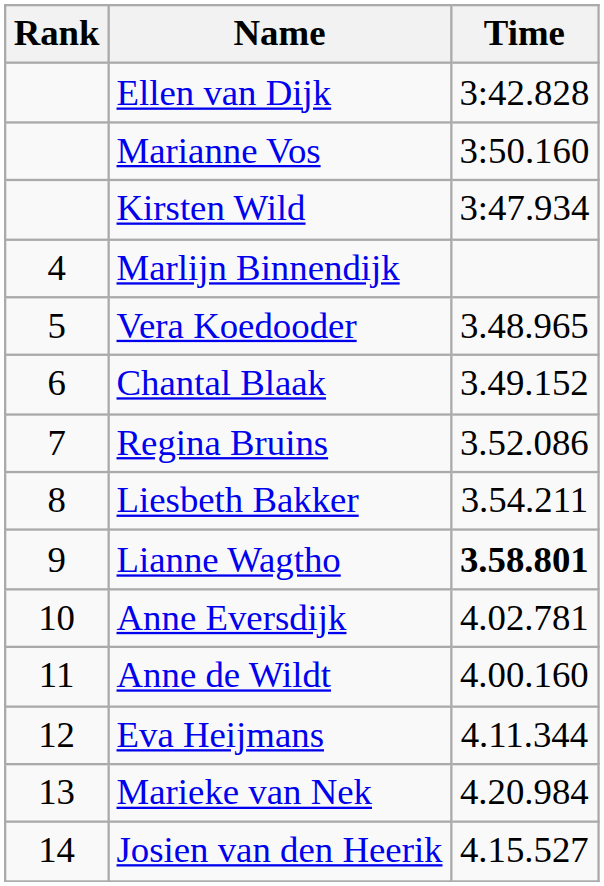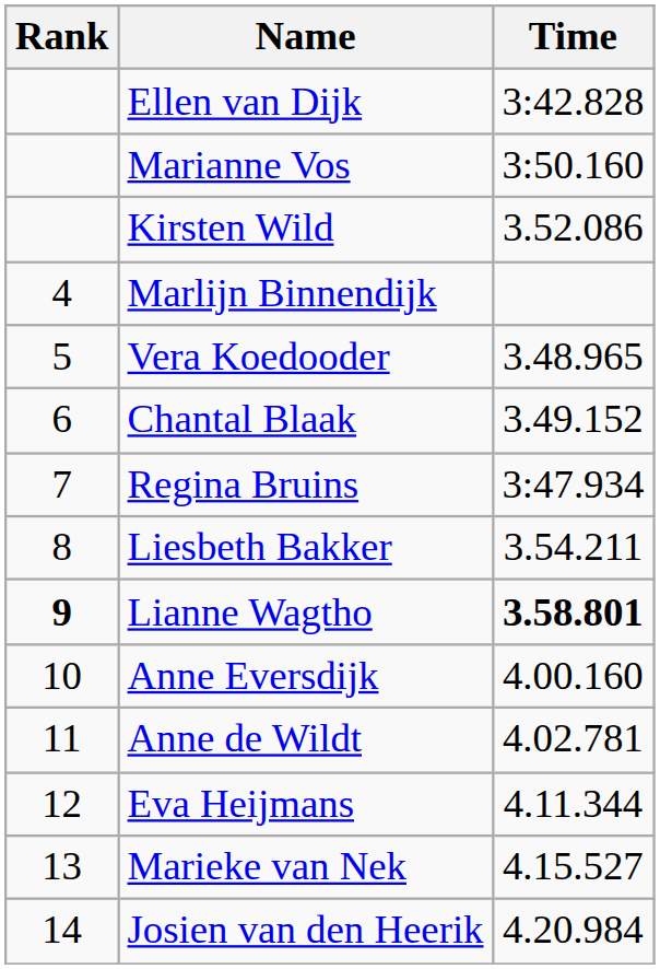Kirsten Wild | Time: 3:47.934 -> 3.52.086
Regina Bruins | Time: 3.52.086 -> 3:47.934
Lianne Wagtho | Rank: normal -> bold
Anne Eversdijk | Time: 4.02.781 -> 4.00.160
Anne de Wildt | Time: 4.00.160 -> 4.02.781
Marieke van Nek | Time: 4.20.984 -> 4.15.527
Josien van den Heerik | Time: 4.15.527 -> 4.20.984
